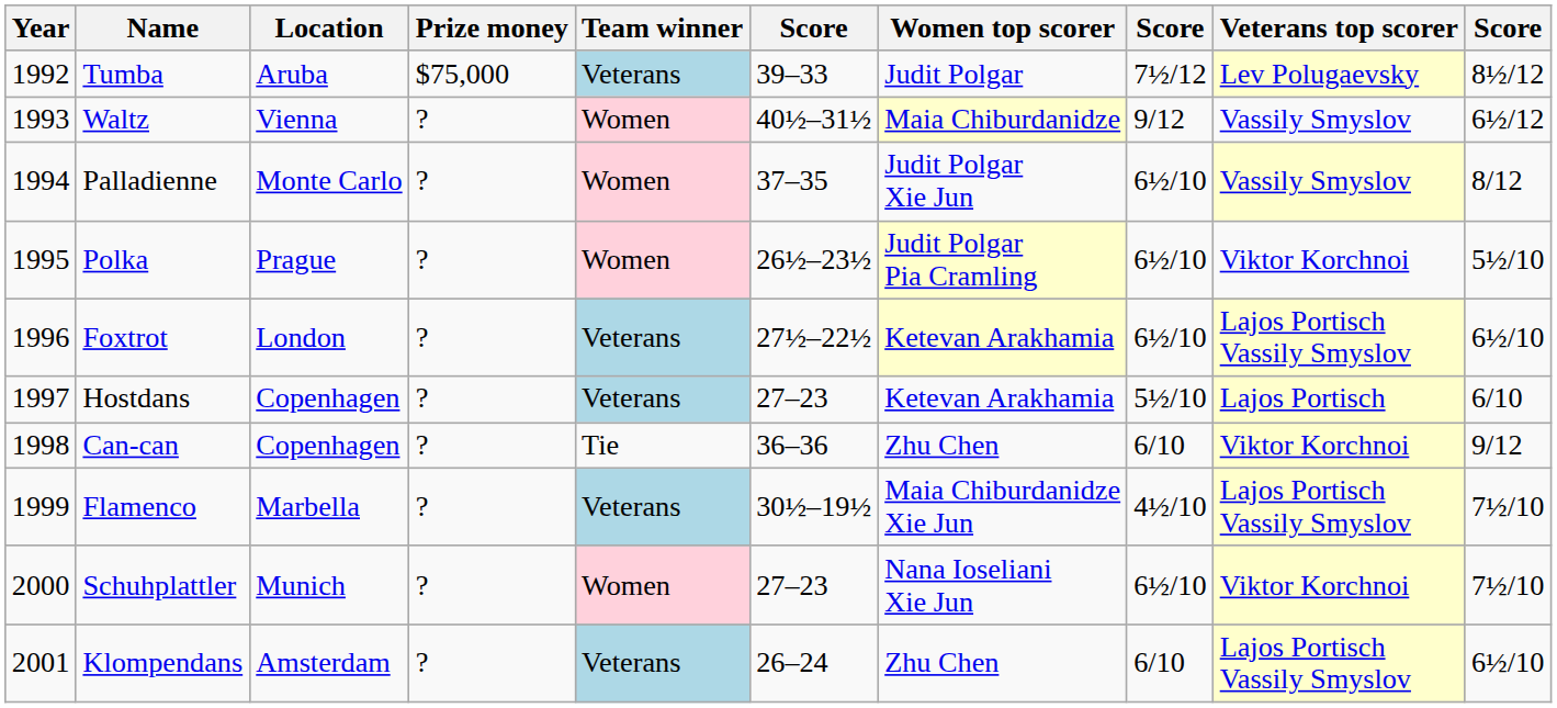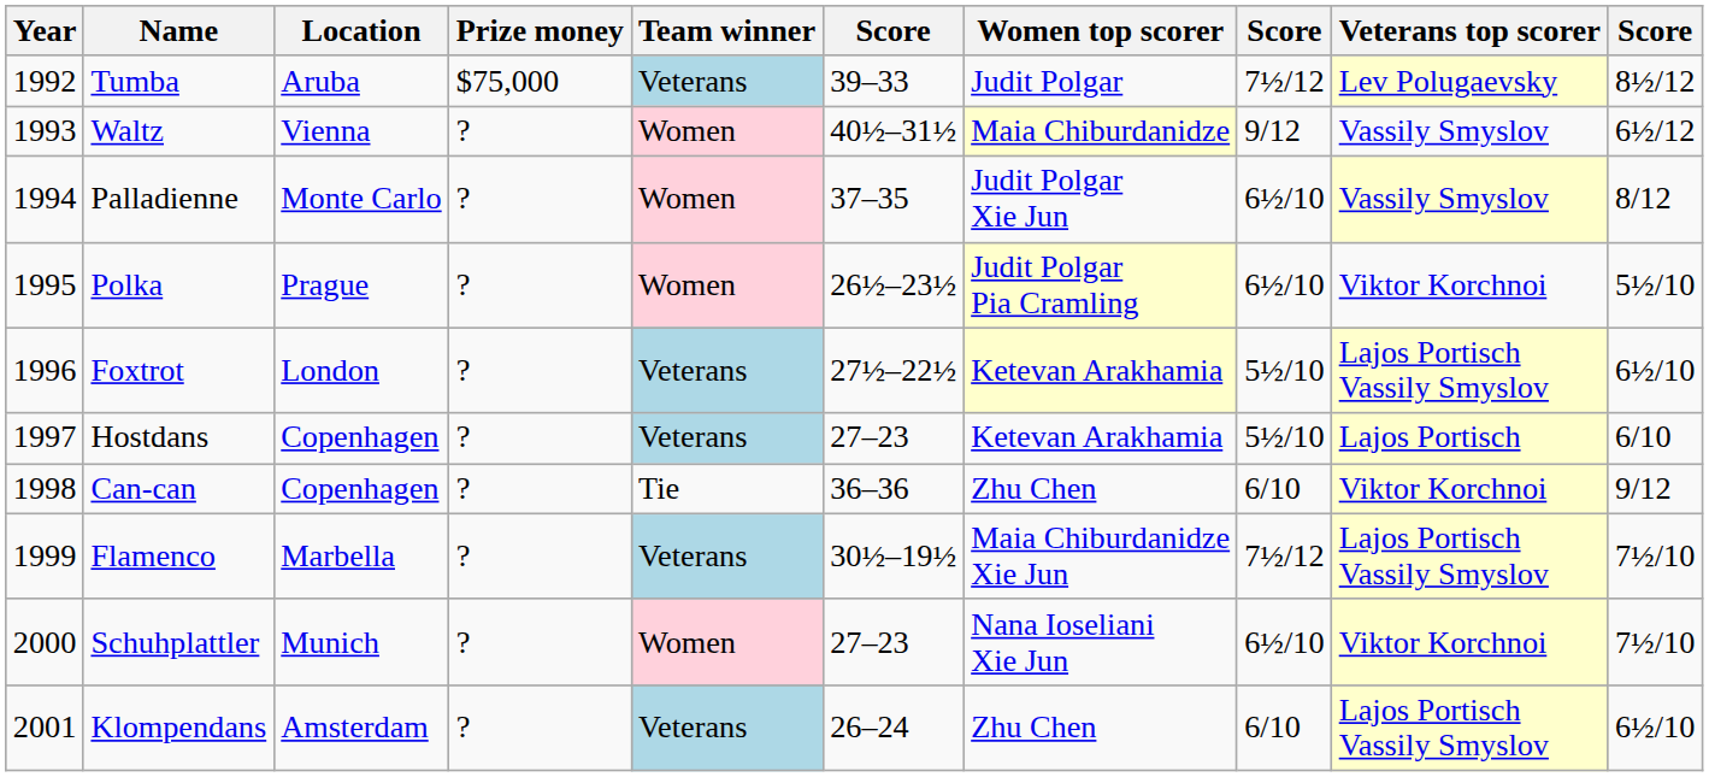Foxtrot | column 8: 6½/10 -> 5½/10
Flamenco | column 8: 4½/10 -> 7½/12
